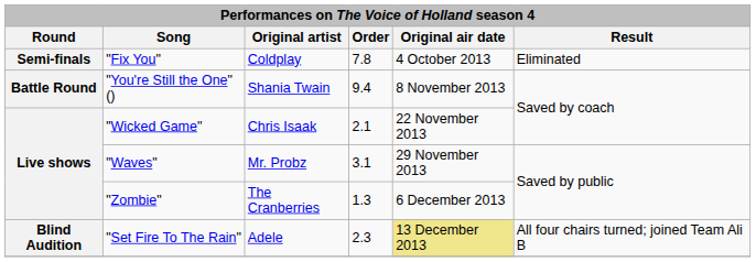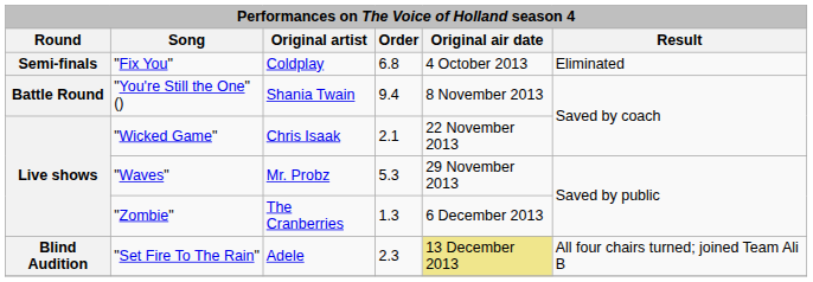"Fix You" | Order: 7.8 -> 6.8
"Waves" | Order: 3.1 -> 5.3
